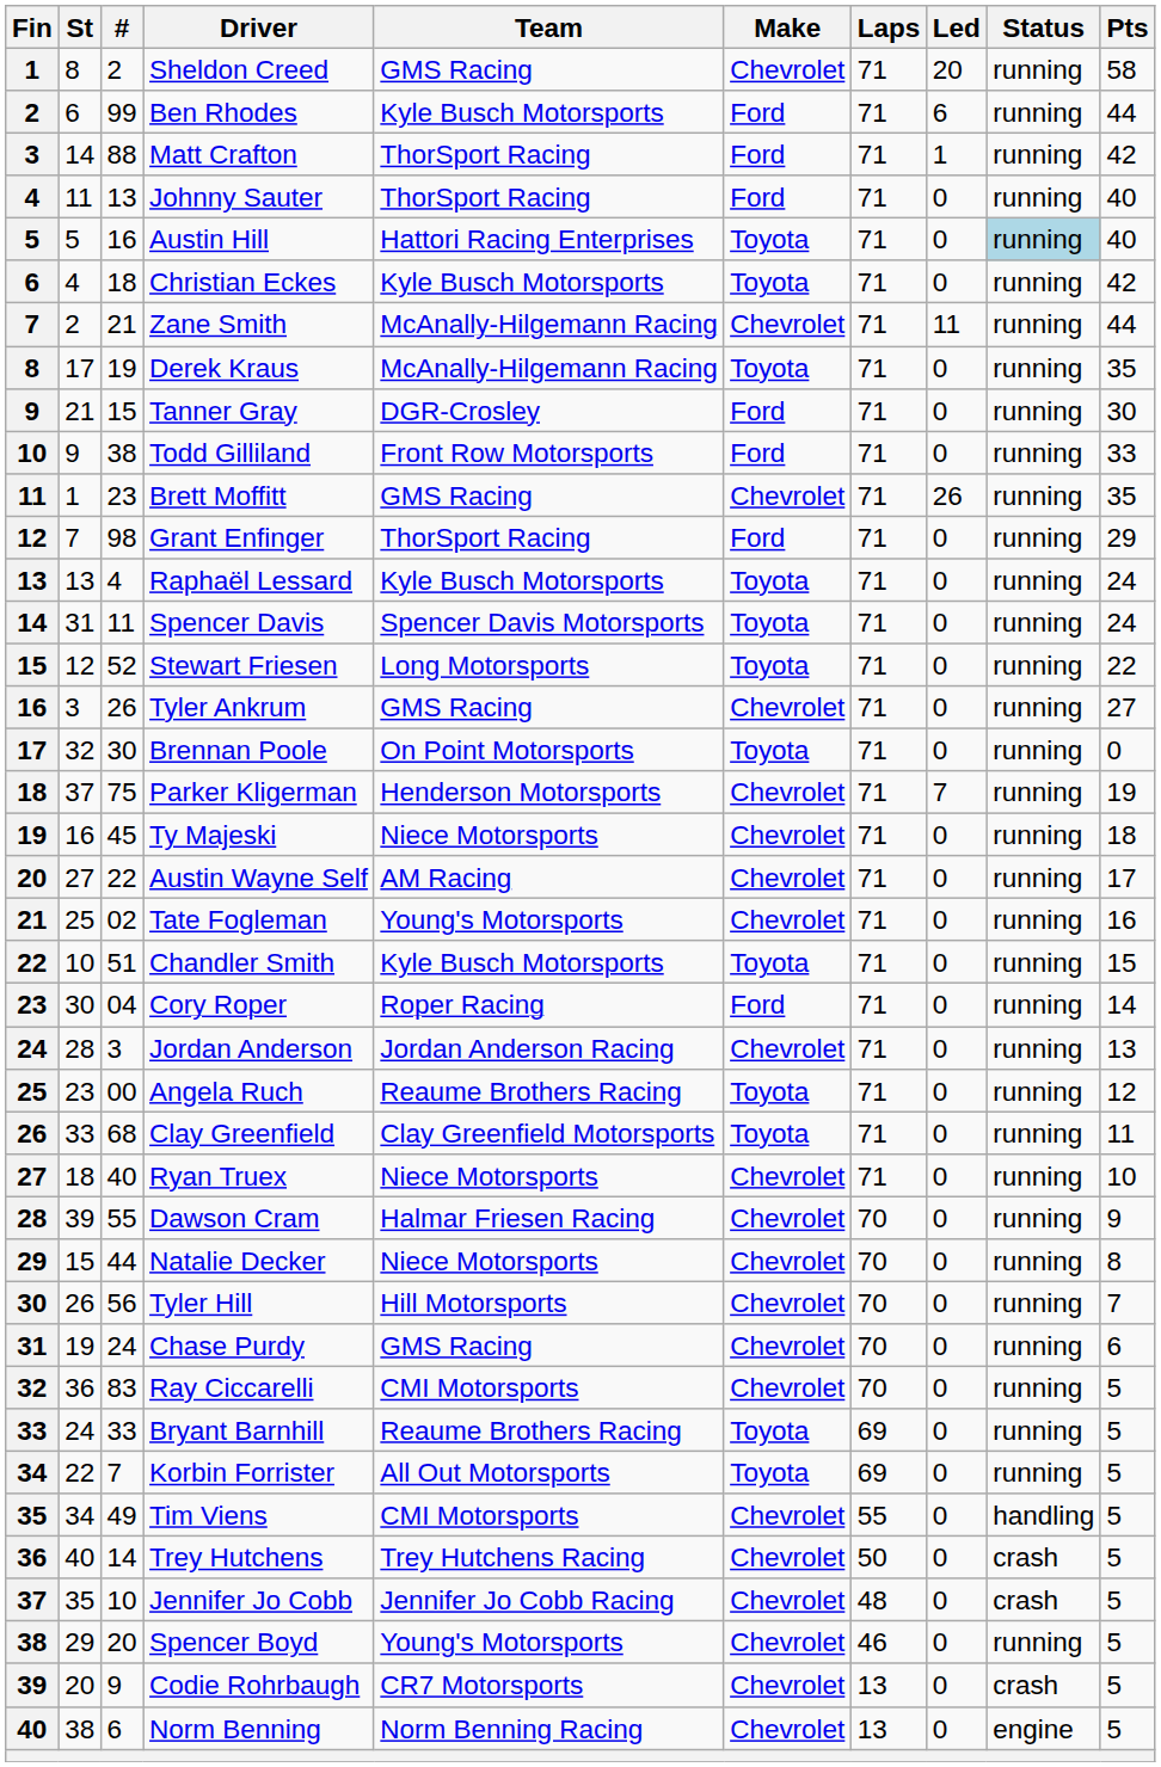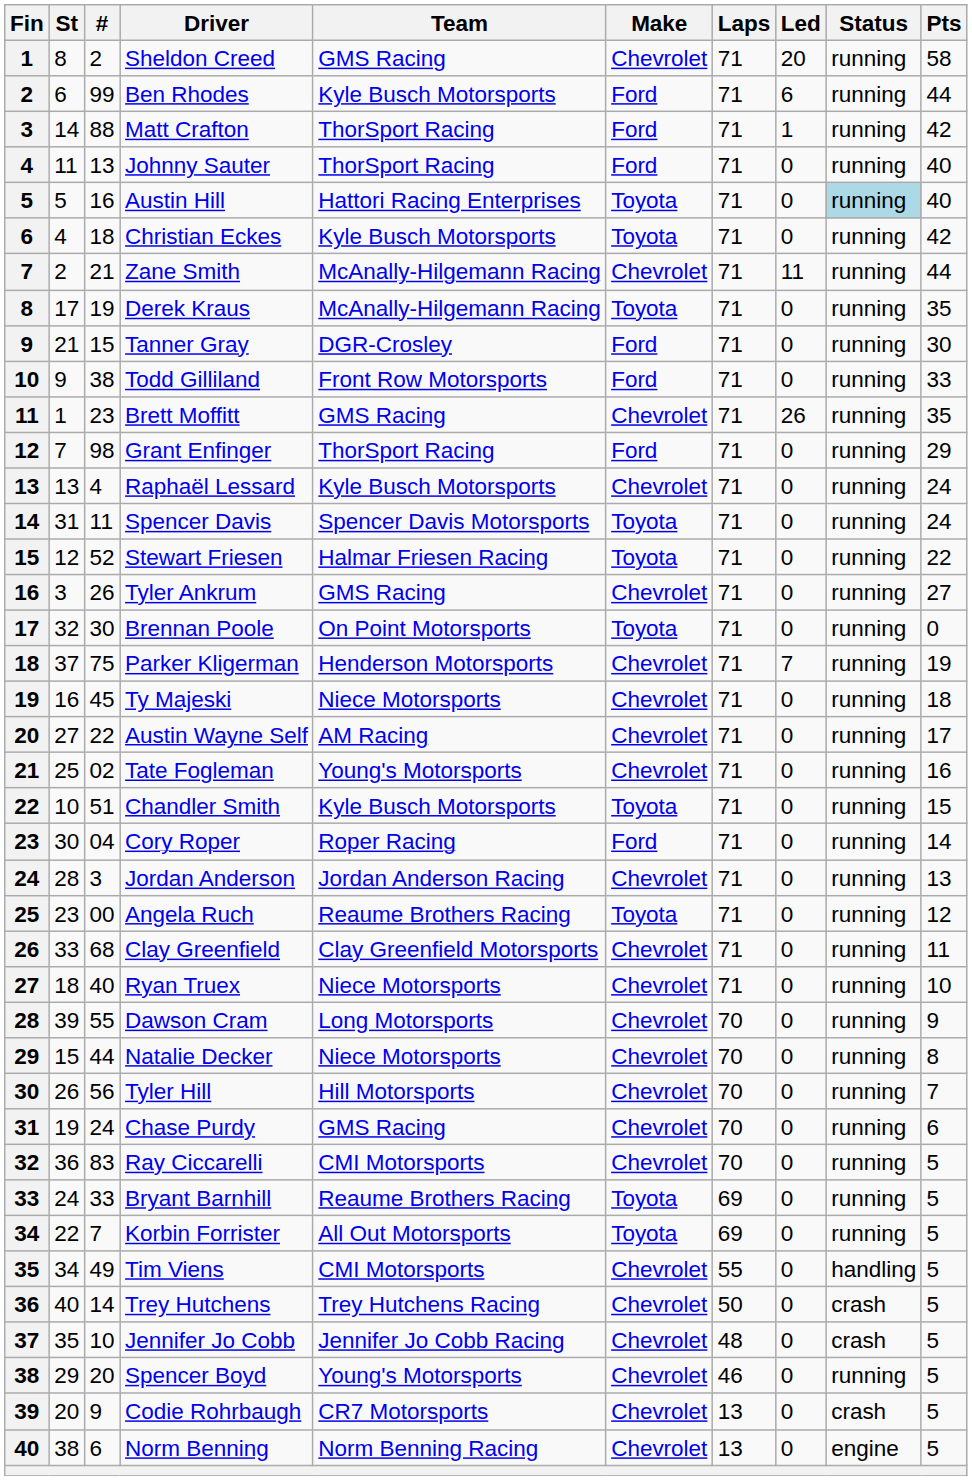Raphaël Lessard | Make: Toyota -> Chevrolet
Stewart Friesen | Team: Long Motorsports -> Halmar Friesen Racing
Clay Greenfield | Make: Toyota -> Chevrolet
Dawson Cram | Team: Halmar Friesen Racing -> Long Motorsports
